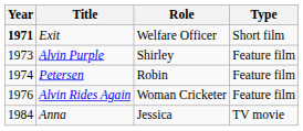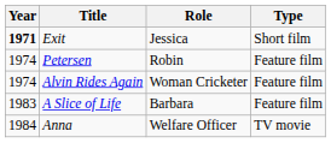Exit | Role: Welfare Officer -> Jessica
- row: 1973 | Alvin Purple | Shirley | Feature film
Alvin Rides Again | Year: 1976 -> 1974
+ row: 1983 | A Slice of Life | Barbara | Feature film
Anna | Role: Jessica -> Welfare Officer
